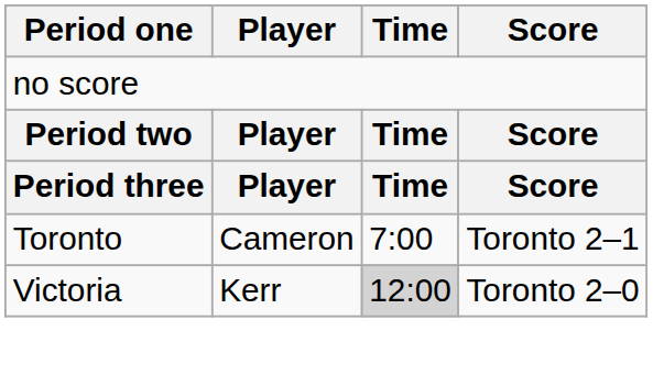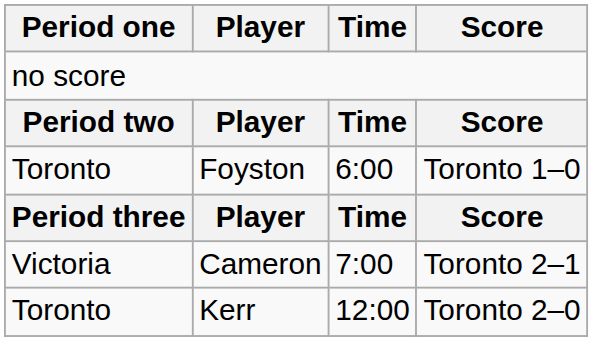+ row: Toronto | Foyston | 6:00 | Toronto 1–0
Cameron | Period one: Toronto -> Victoria
Kerr | Period one: Victoria -> Toronto
Kerr | Time: lightgrey background -> no background
